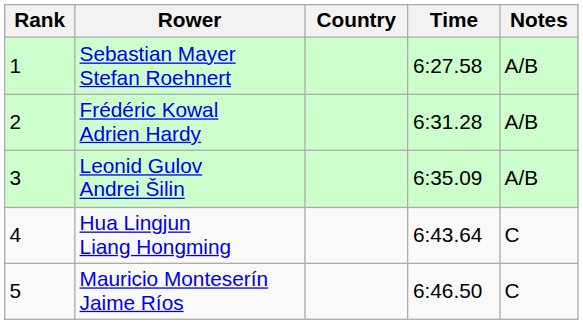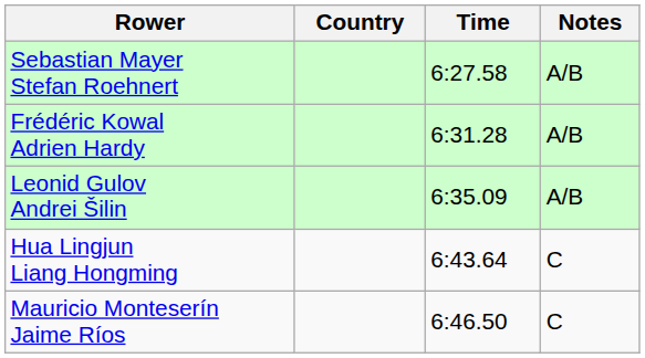- column: Rank | 1 | 2 | 3 | 4 | 5
